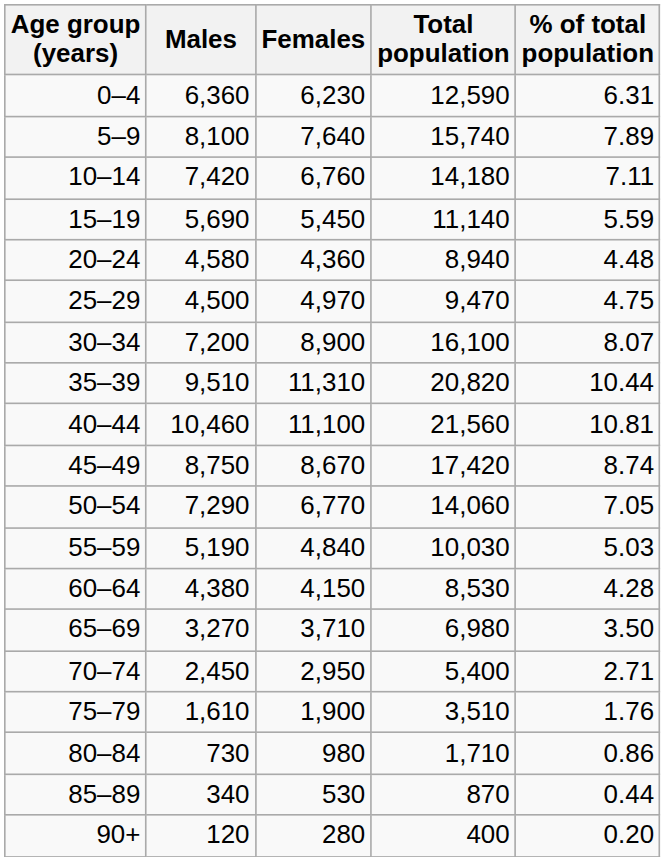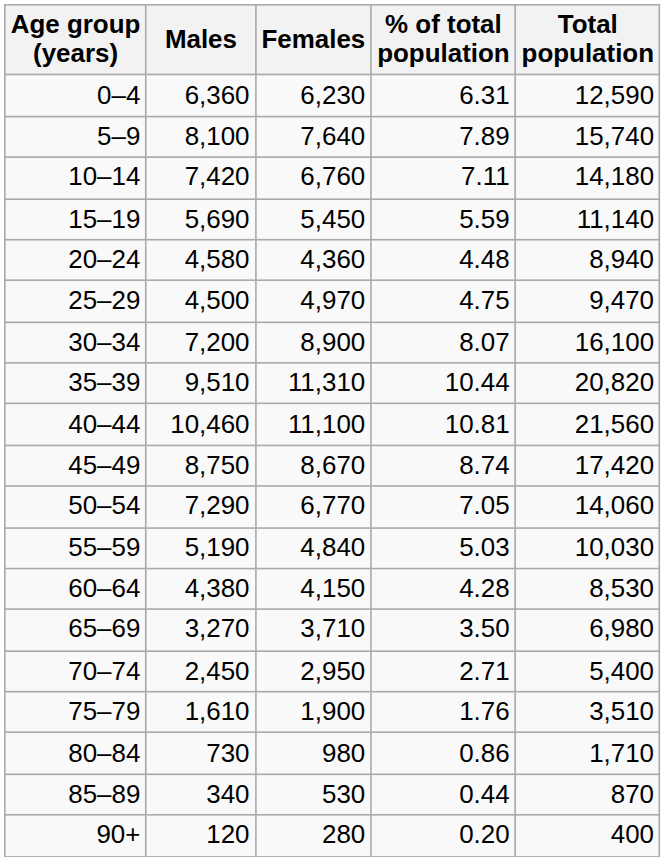columns swapped: Total population <-> % of total population
